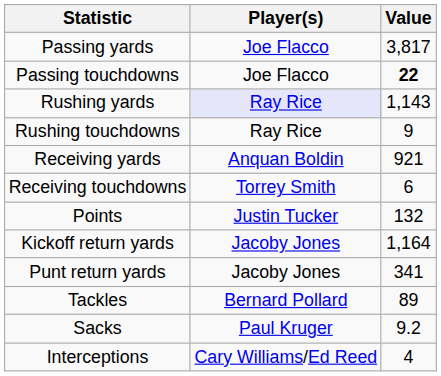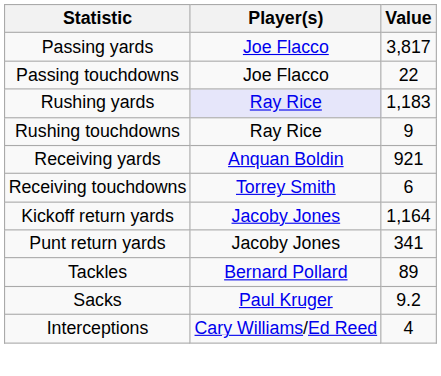Passing touchdowns | Value: bold -> normal
Rushing yards | Value: 1,143 -> 1,183
- row: Points | Justin Tucker | 132
